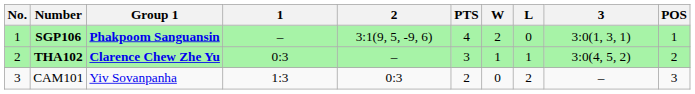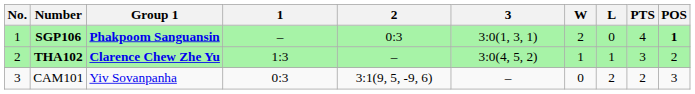columns swapped: 3 <-> PTS
SGP106 | 2: 3:1(9, 5, -9, 6) -> 0:3
SGP106 | POS: normal -> bold
THA102 | 1: 0:3 -> 1:3
CAM101 | 1: 1:3 -> 0:3
CAM101 | 2: 0:3 -> 3:1(9, 5, -9, 6)
